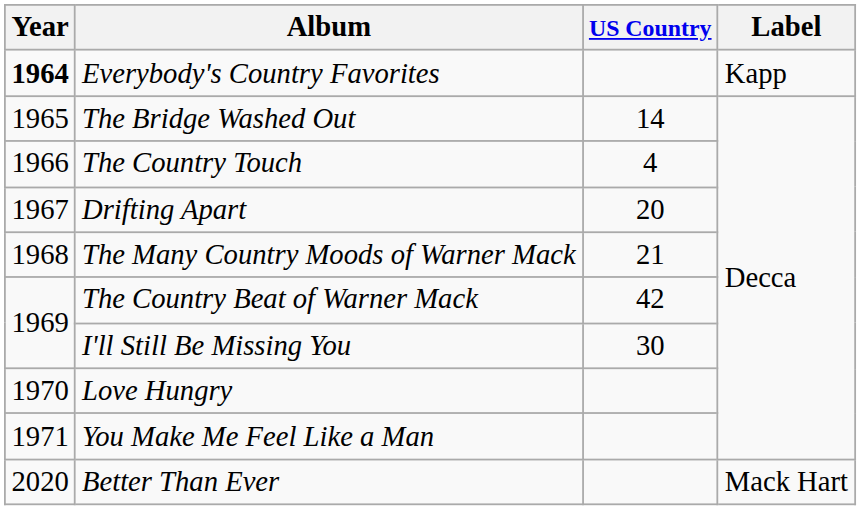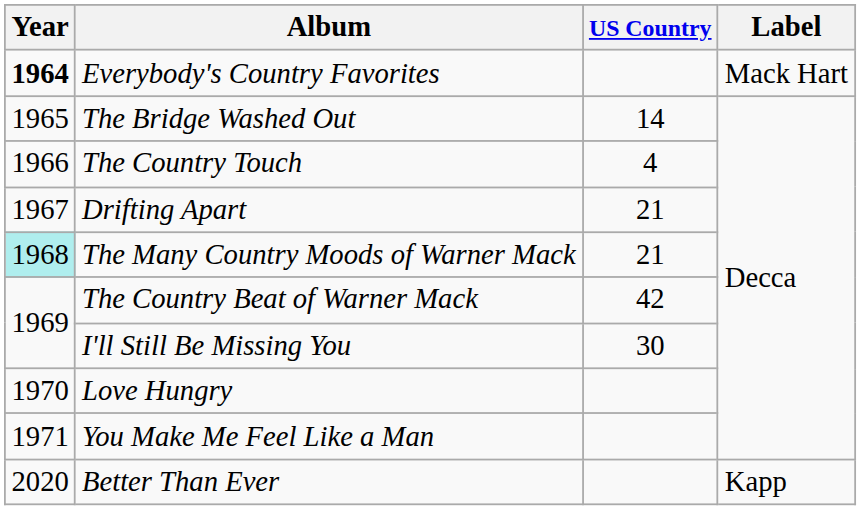Everybody's Country Favorites | Label: Kapp -> Mack Hart
Drifting Apart | US Country: 20 -> 21
The Many Country Moods of Warner Mack | Year: no background -> paleturquoise background
Better Than Ever | Label: Mack Hart -> Kapp
